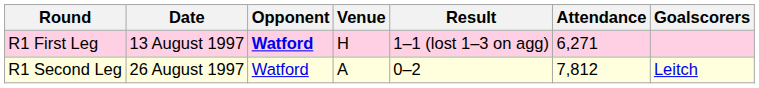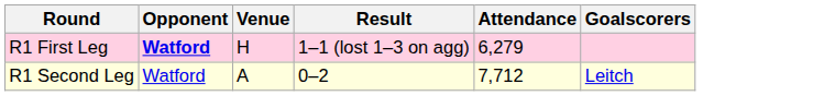- column: Date | 13 August 1997 | 26 August 1997
R1 First Leg | Attendance: 6,271 -> 6,279
R1 Second Leg | Attendance: 7,812 -> 7,712
